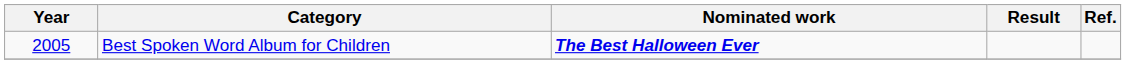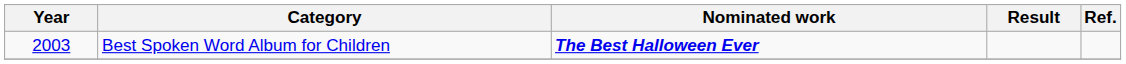Best Spoken Word Album for Children | Year: 2005 -> 2003
